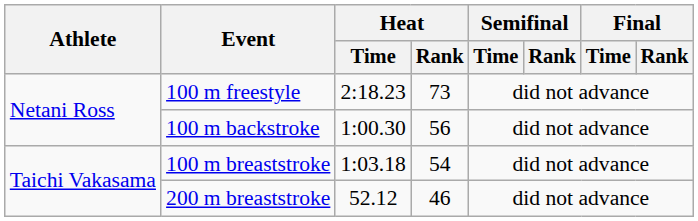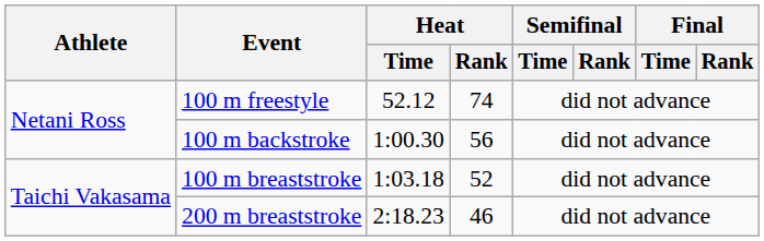100 m freestyle | Heat / Time: 2:18.23 -> 52.12
100 m freestyle | Heat / Rank: 73 -> 74
100 m breaststroke | Heat / Rank: 54 -> 52
200 m breaststroke | Heat / Time: 52.12 -> 2:18.23
